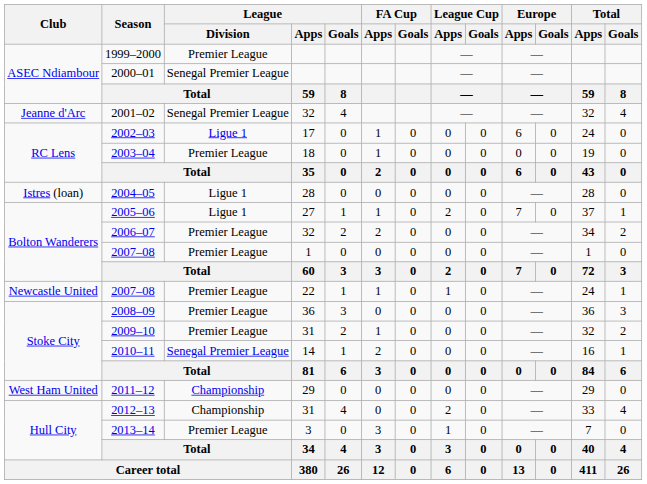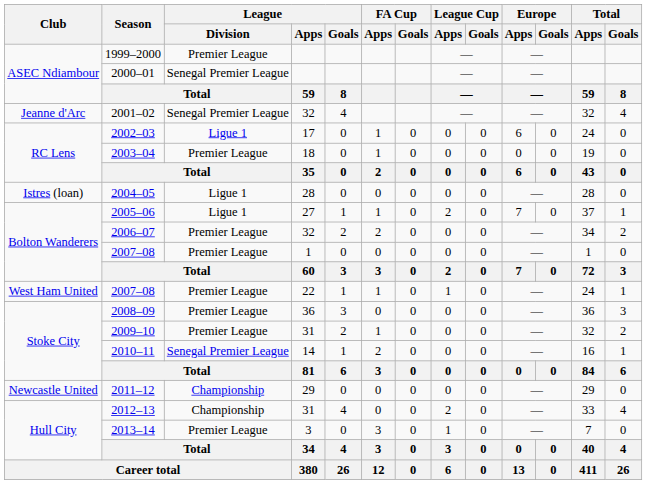2007–08 / 22 | Club: Newcastle United -> West Ham United
2011–12 | Club: West Ham United -> Newcastle United
